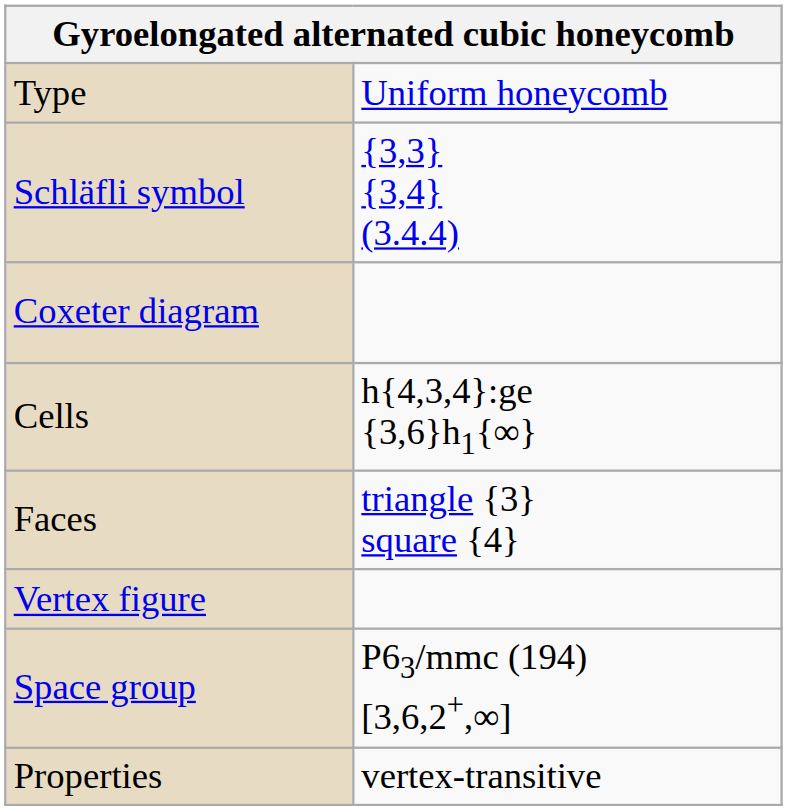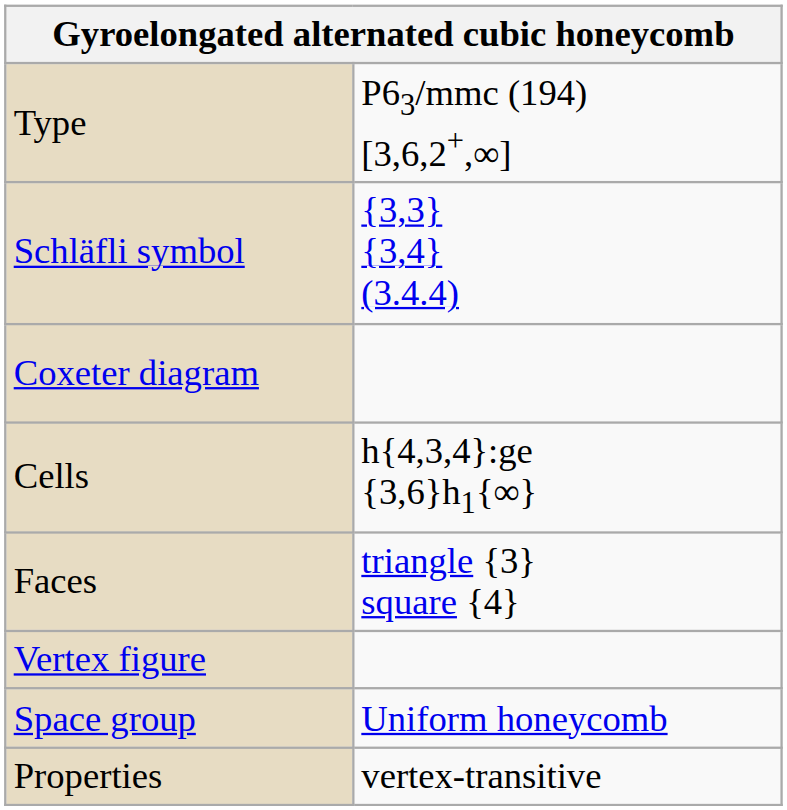Type | column 2: Uniform honeycomb -> P63/mmc (194) [3,6,2+,∞]
Space group | column 2: P63/mmc (194) [3,6,2+,∞] -> Uniform honeycomb
